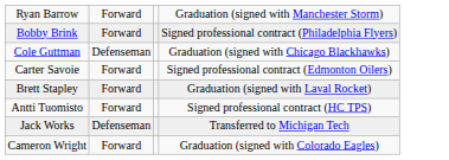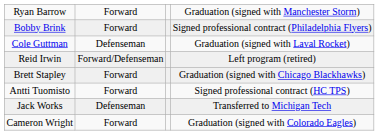Cole Guttman | column 4: Graduation (signed with Chicago Blackhawks) -> Graduation (signed with Laval Rocket)
+ row: Reid Irwin | Forward/Defenseman | Left program (retired)
- row: Carter Savoie | Forward | Signed professional contract (Edmonton Oilers)
Brett Stapley | column 4: Graduation (signed with Laval Rocket) -> Graduation (signed with Chicago Blackhawks)
